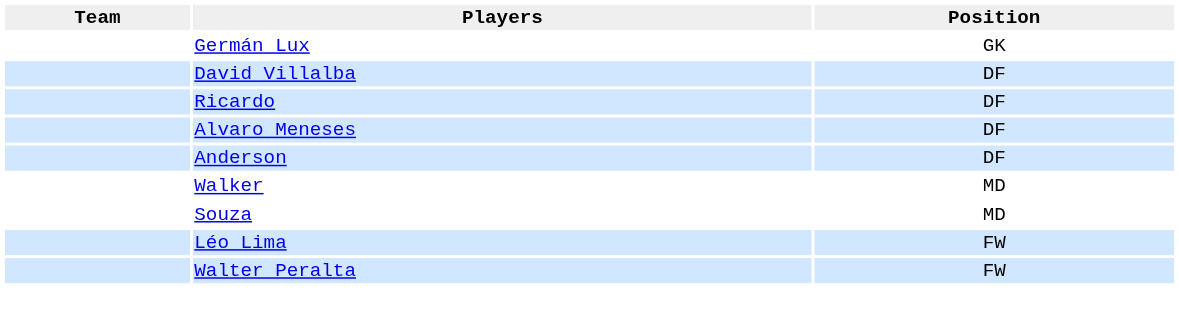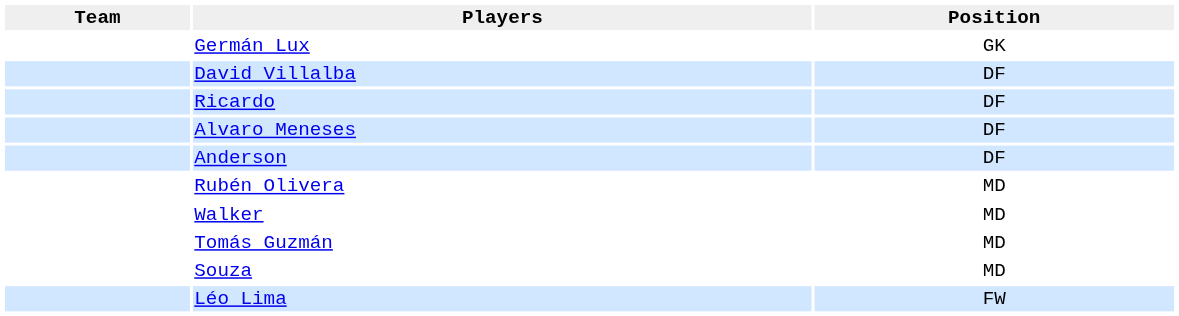+ row: Rubén Olivera | MD
+ row: Tomás Guzmán | MD
- row: Walter Peralta | FW
